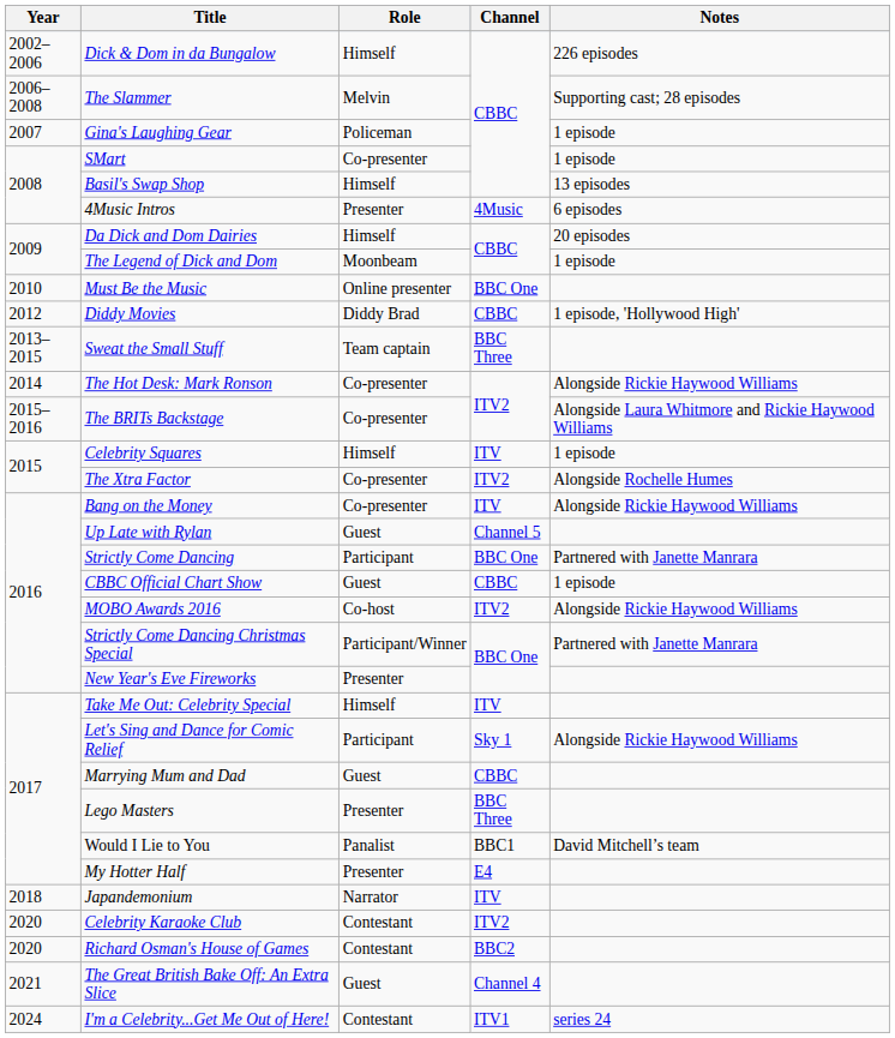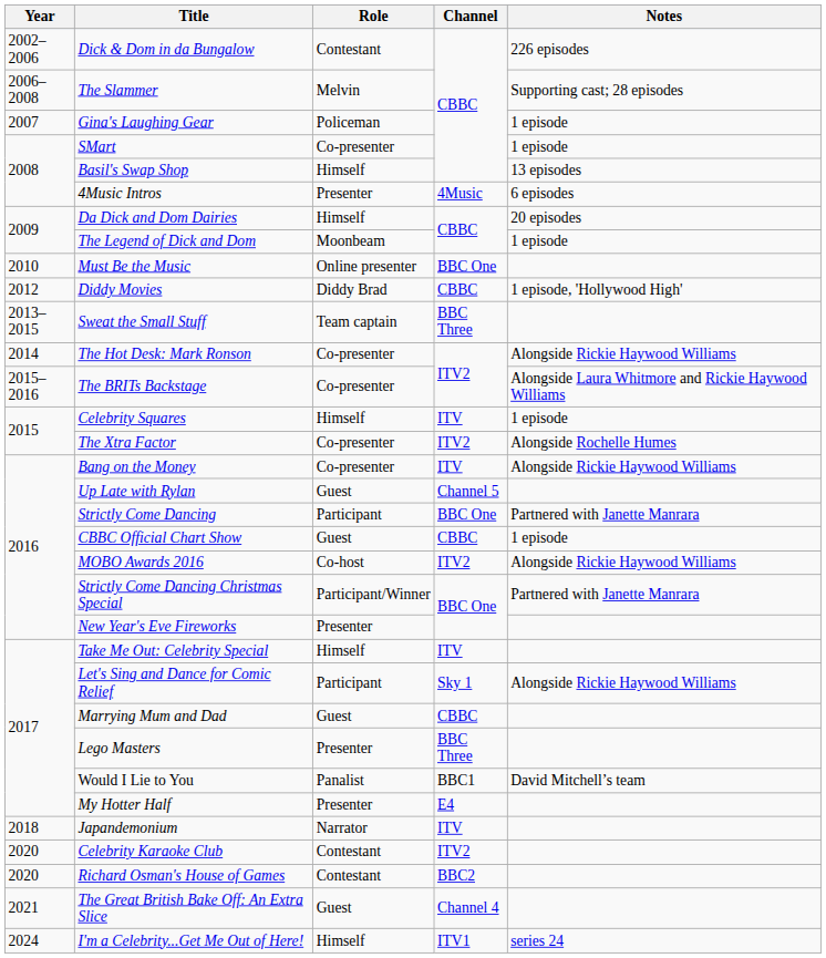Dick & Dom in da Bungalow | Role: Himself -> Contestant
I'm a Celebrity...Get Me Out of Here! | Role: Contestant -> Himself
